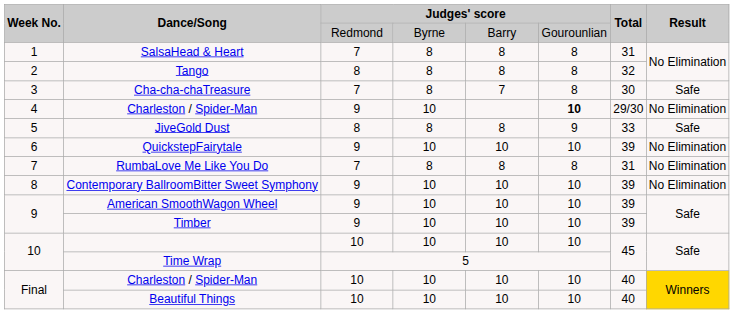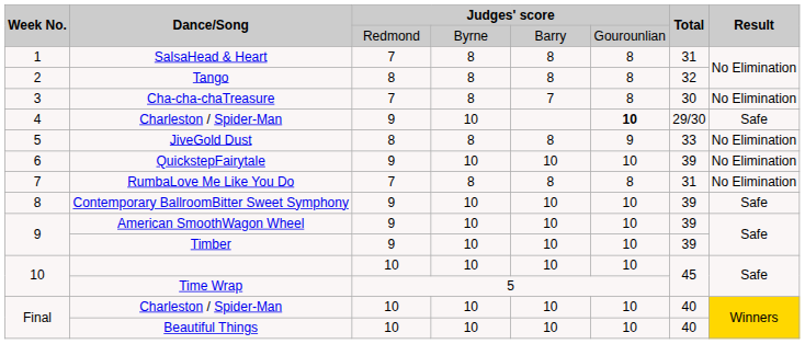Cha-cha-chaTreasure | Result: Safe -> No Elimination
4 / Charleston / Spider-Man | Result: No Elimination -> Safe
JiveGold Dust | Result: Safe -> No Elimination
Contemporary BallroomBitter Sweet Symphony | Result: No Elimination -> Safe
